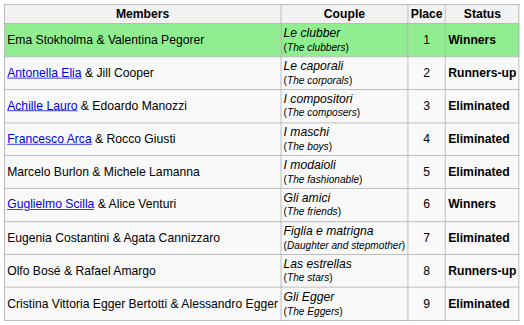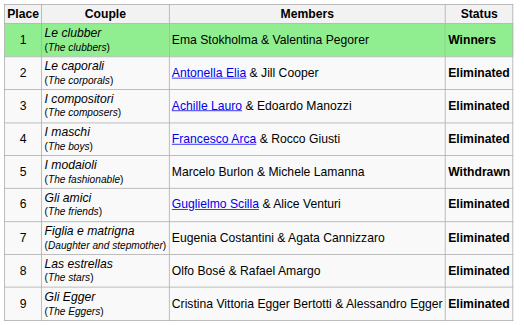columns swapped: Place <-> Members
Le caporali (The corporals) | Status: Runners-up -> Eliminated
I modaioli (The fashionable) | Status: Eliminated -> Withdrawn
Gli amici (The friends) | Status: Winners -> Eliminated
Las estrellas (The stars) | Status: Runners-up -> Eliminated
